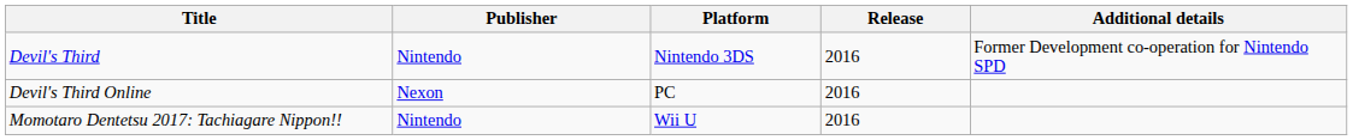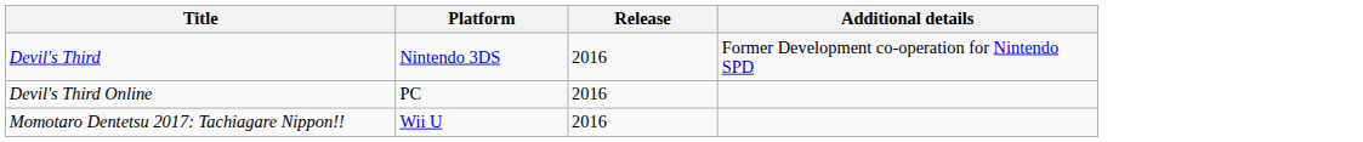- column: Publisher | Nintendo | Nexon | Nintendo
